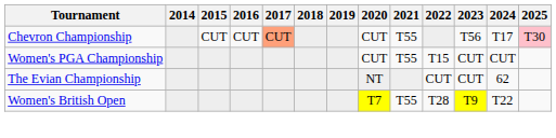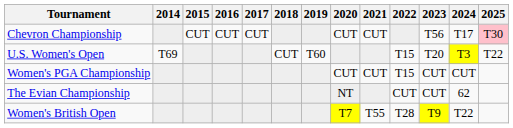Chevron Championship | 2017: lightsalmon background -> no background
Chevron Championship | 2021: T55 -> CUT
+ row: U.S. Women's Open | T69 | CUT | T60 | T15 | T20 | T3 | T22
Women's PGA Championship | 2021: T55 -> CUT
